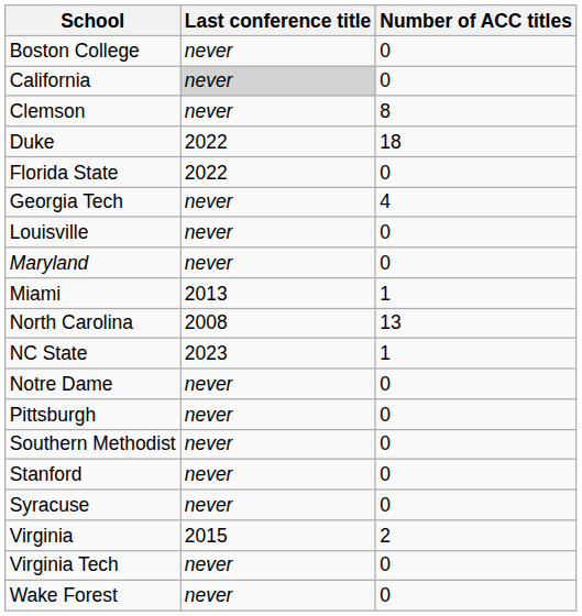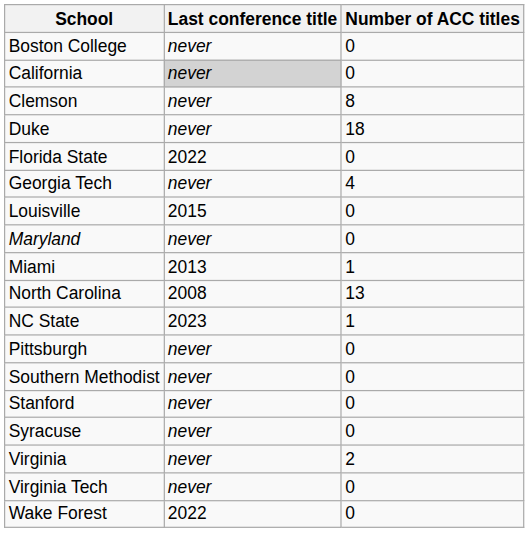Duke | Last conference title: 2022 -> never
Louisville | Last conference title: never -> 2015
- row: Notre Dame | never | 0
Virginia | Last conference title: 2015 -> never
Wake Forest | Last conference title: never -> 2022
